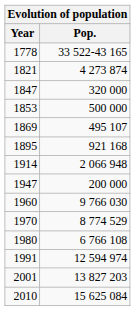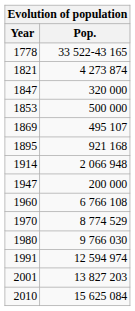1960 | Pop.: 9 766 030 -> 6 766 108
1980 | Pop.: 6 766 108 -> 9 766 030
